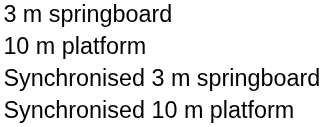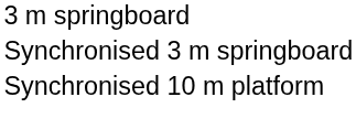- row: 10 m platform
